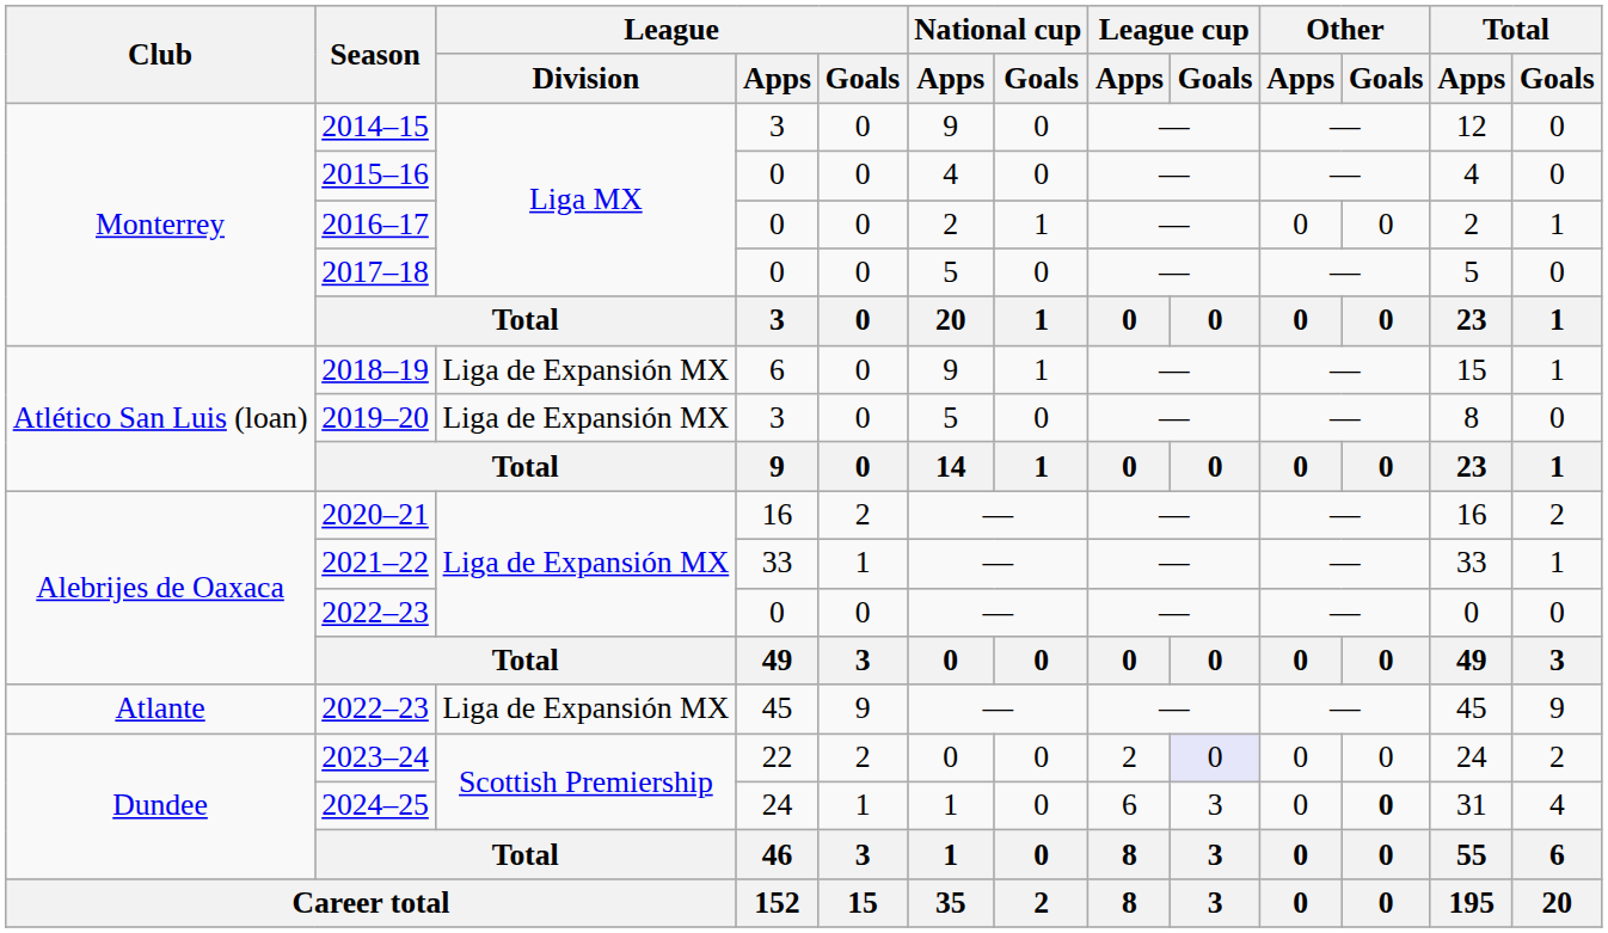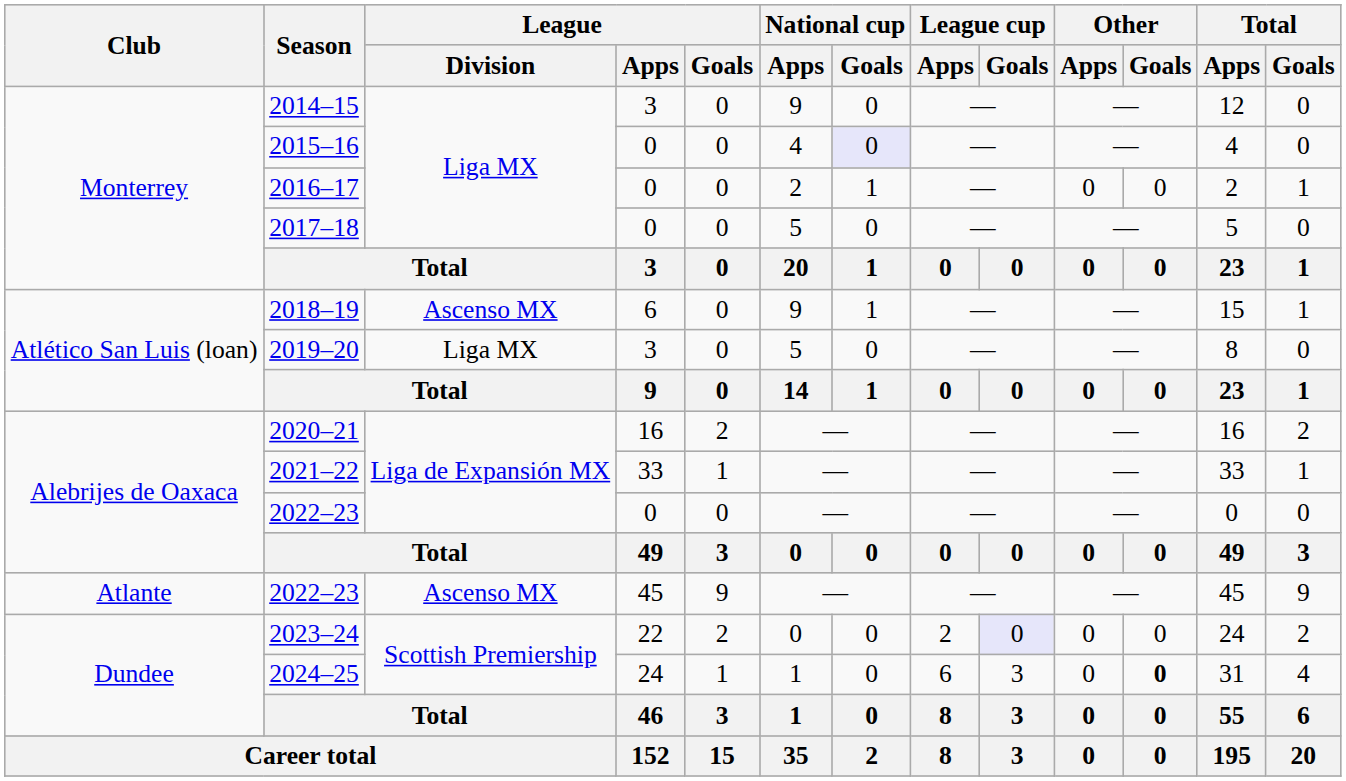2015–16 | National cup / Goals: no background -> lavender background
2018–19 | League / Division: Liga de Expansión MX -> Ascenso MX
2019–20 | League / Division: Liga de Expansión MX -> Liga MX
2022–23 / 45 | League / Division: Liga de Expansión MX -> Ascenso MX
